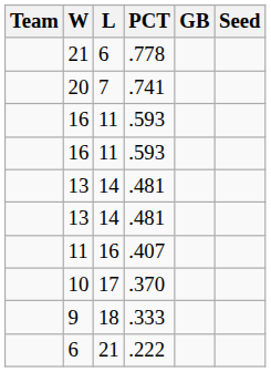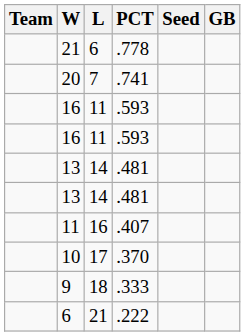columns swapped: GB <-> Seed
